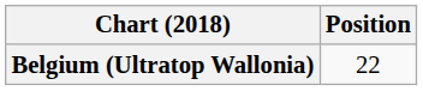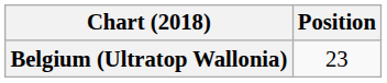Belgium (Ultratop Wallonia) | Position: 22 -> 23
